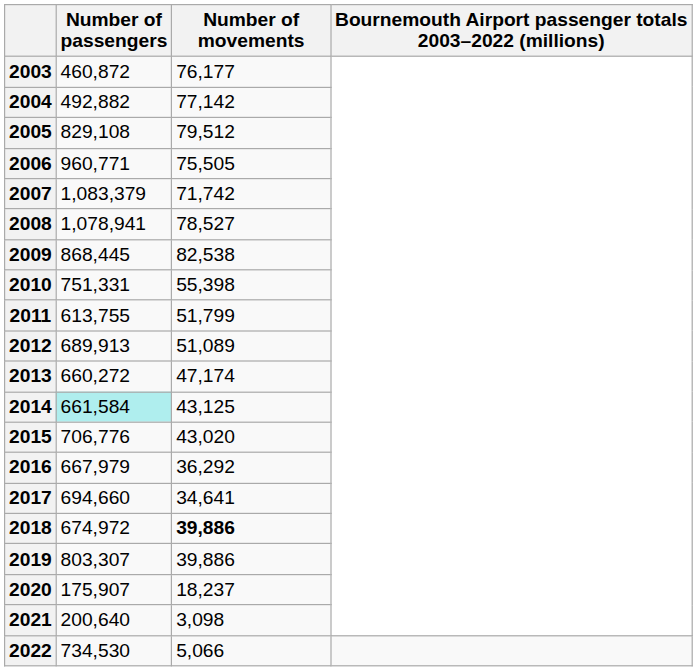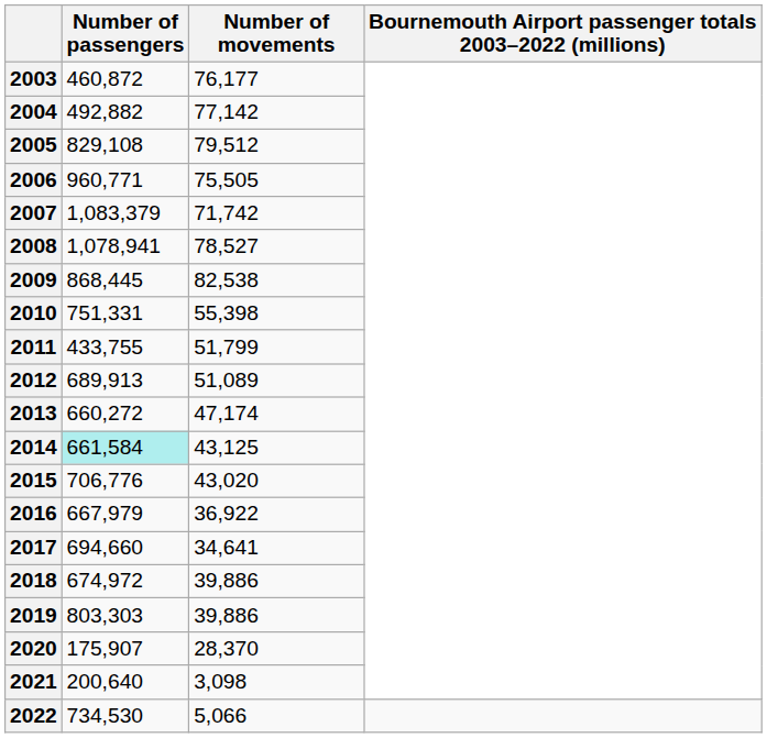2011 | Number of passengers: 613,755 -> 433,755
2016 | Number of movements: 36,292 -> 36,922
2018 | Number of movements: bold -> normal
2019 | Number of passengers: 803,307 -> 803,303
2020 | Number of movements: 18,237 -> 28,370
